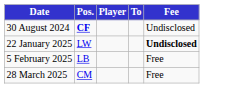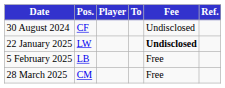+ column: Ref.
30 August 2024 | Pos.: bold -> normal
